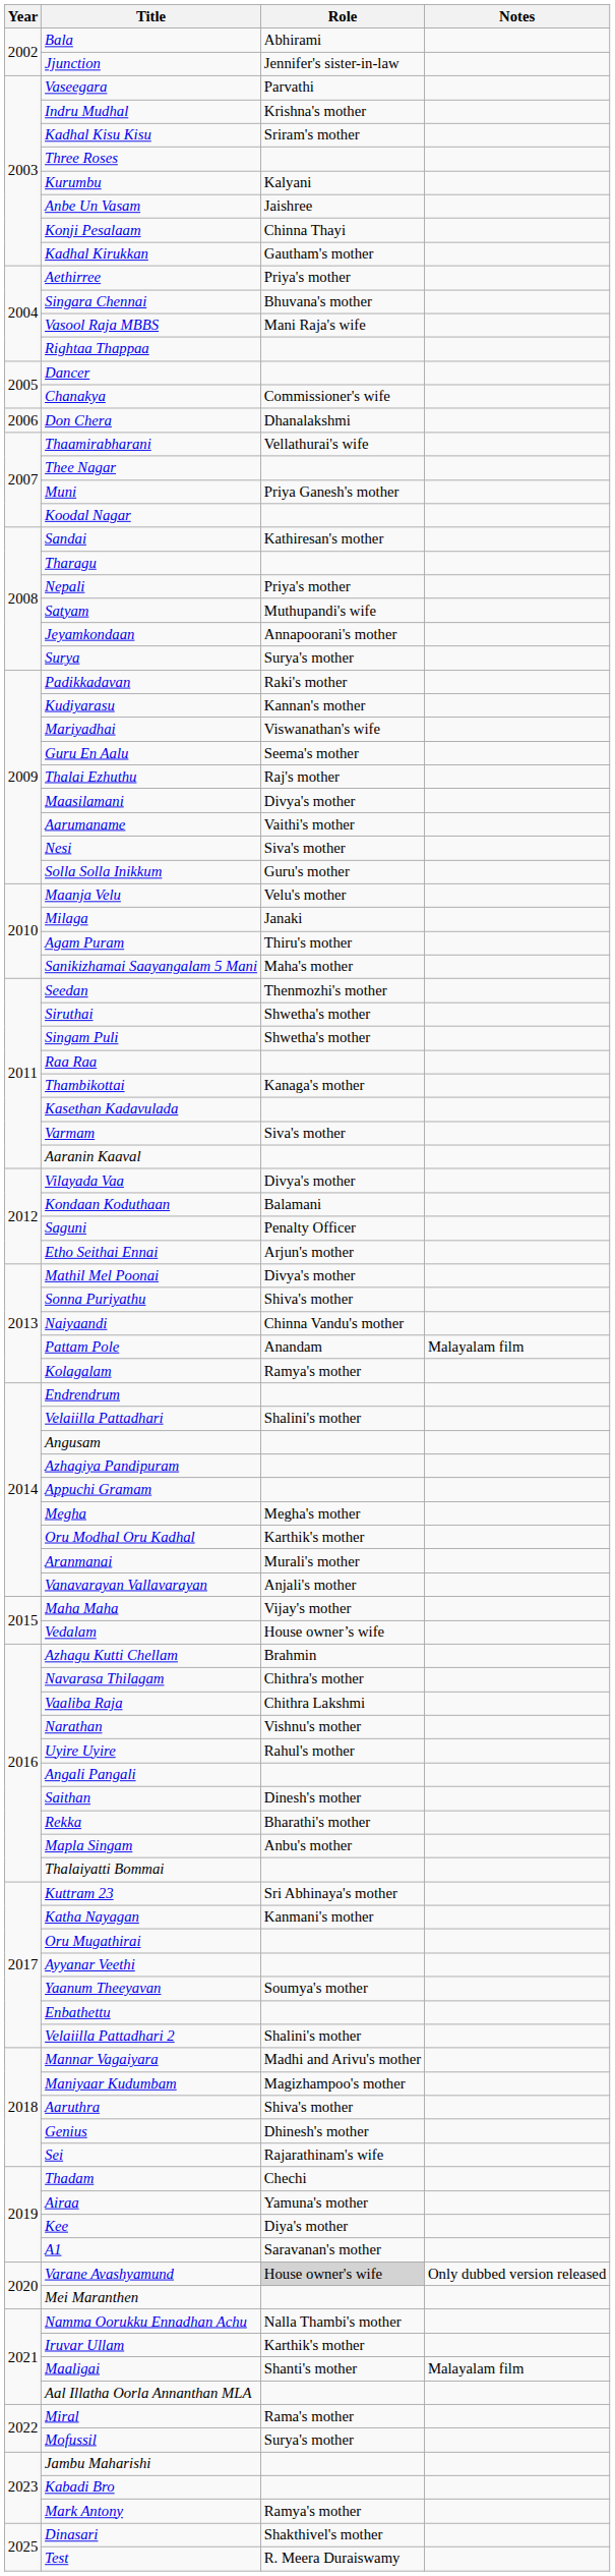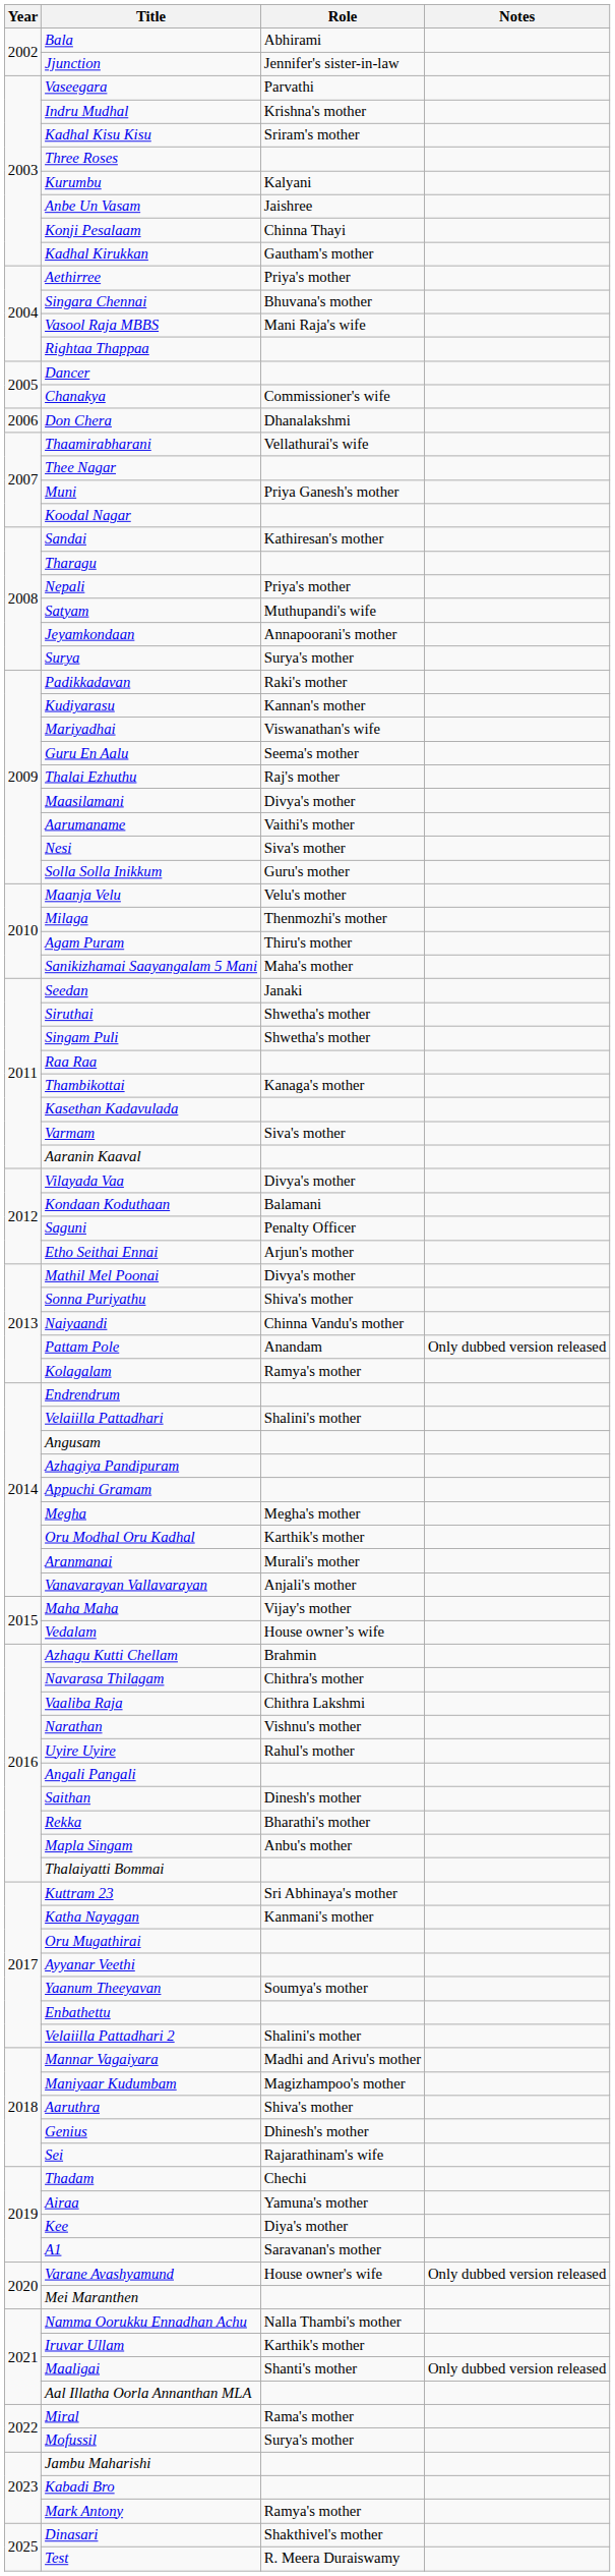Milaga | Role: Janaki -> Thenmozhi's mother
Seedan | Role: Thenmozhi's mother -> Janaki
Pattam Pole | Notes: Malayalam film -> Only dubbed version released
Varane Avashyamund | Role: lightgrey background -> no background
Maaligai | Notes: Malayalam film -> Only dubbed version released
